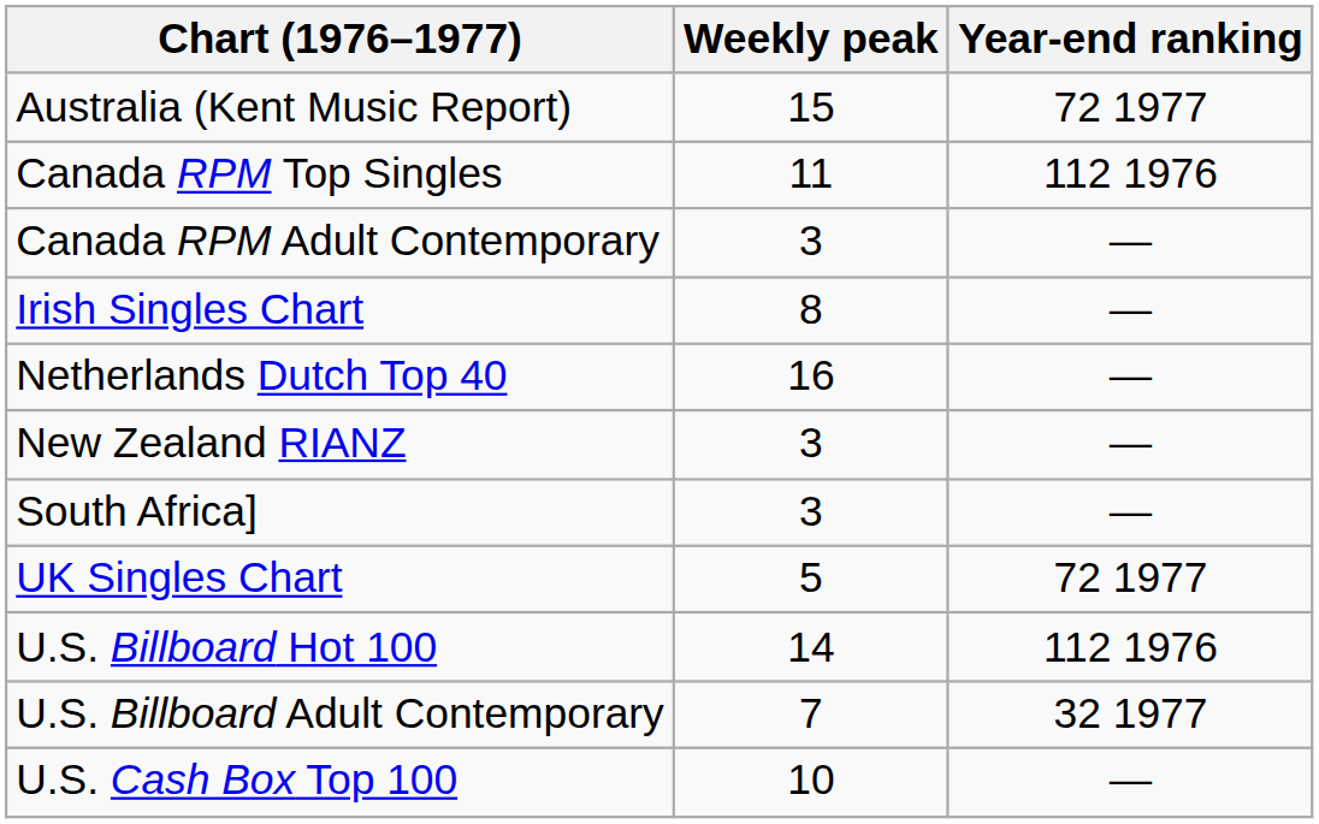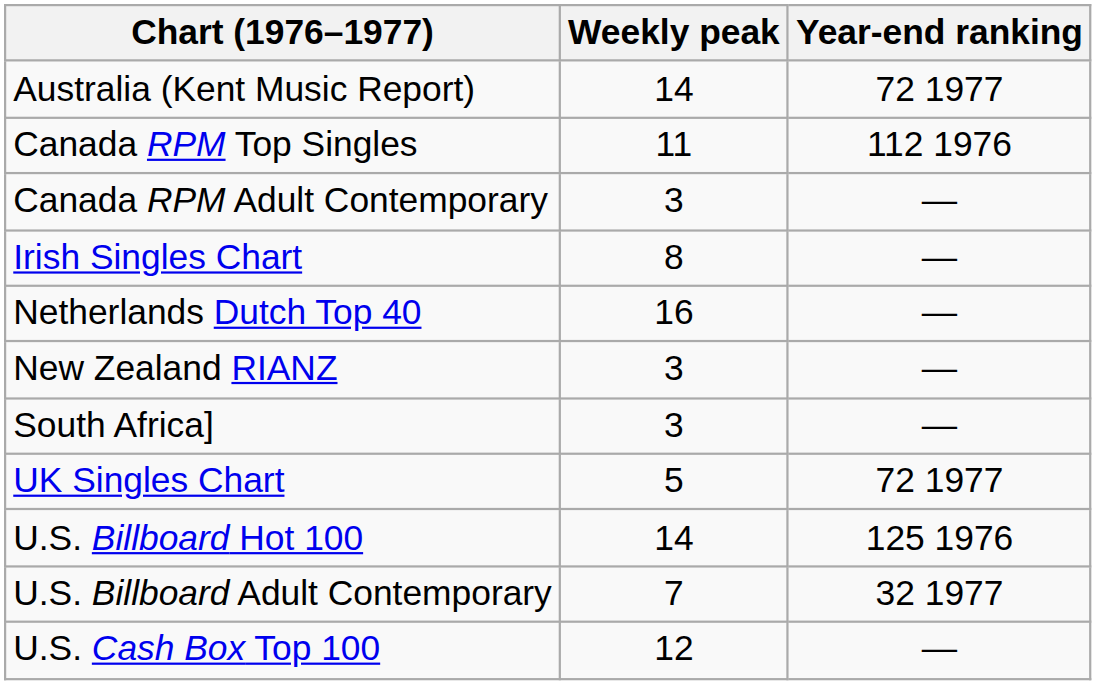Australia (Kent Music Report) | Weekly peak: 15 -> 14
U.S. Billboard Hot 100 | Year-end ranking: 112 1976 -> 125 1976
U.S. Cash Box Top 100 | Weekly peak: 10 -> 12
